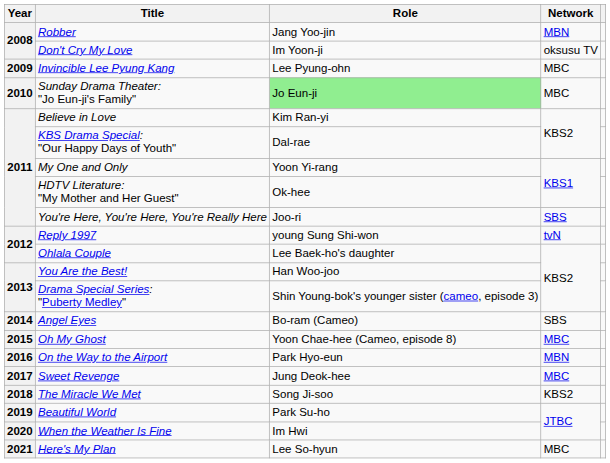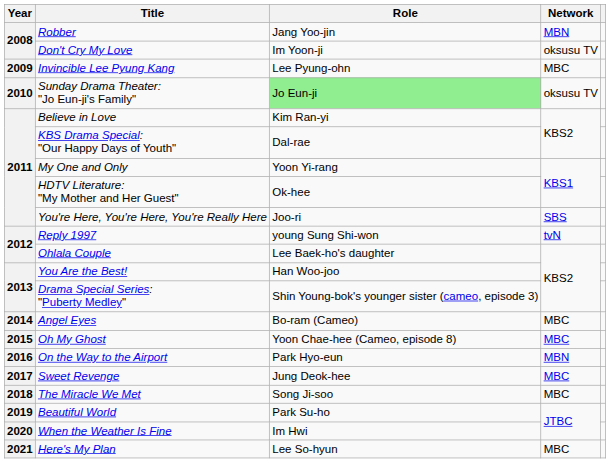Sunday Drama Theater: "Jo Eun-ji's Family" | Network: MBC -> oksusu TV
Angel Eyes | Network: SBS -> MBC
The Miracle We Met | Network: KBS2 -> MBC
